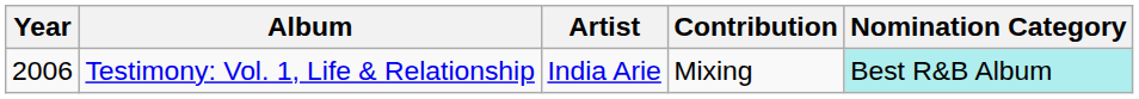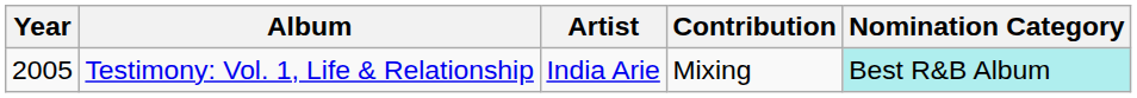Testimony: Vol. 1, Life & Relationship | Year: 2006 -> 2005
